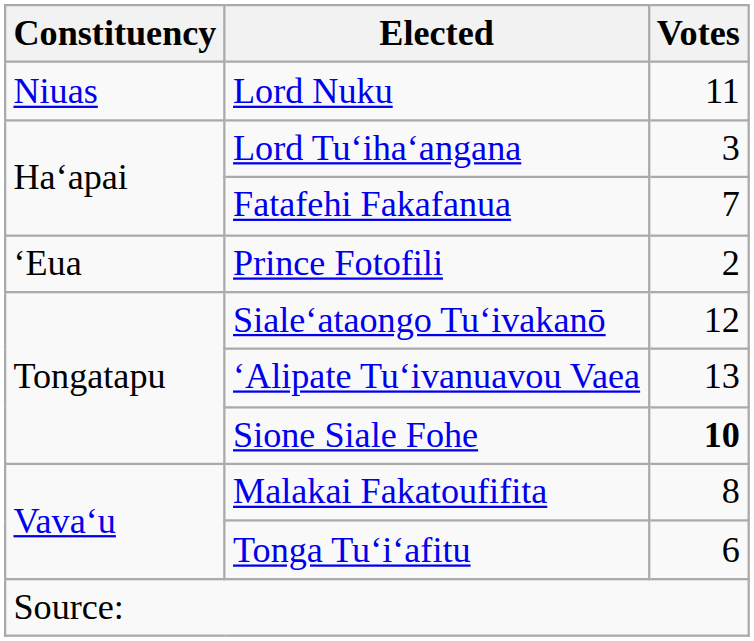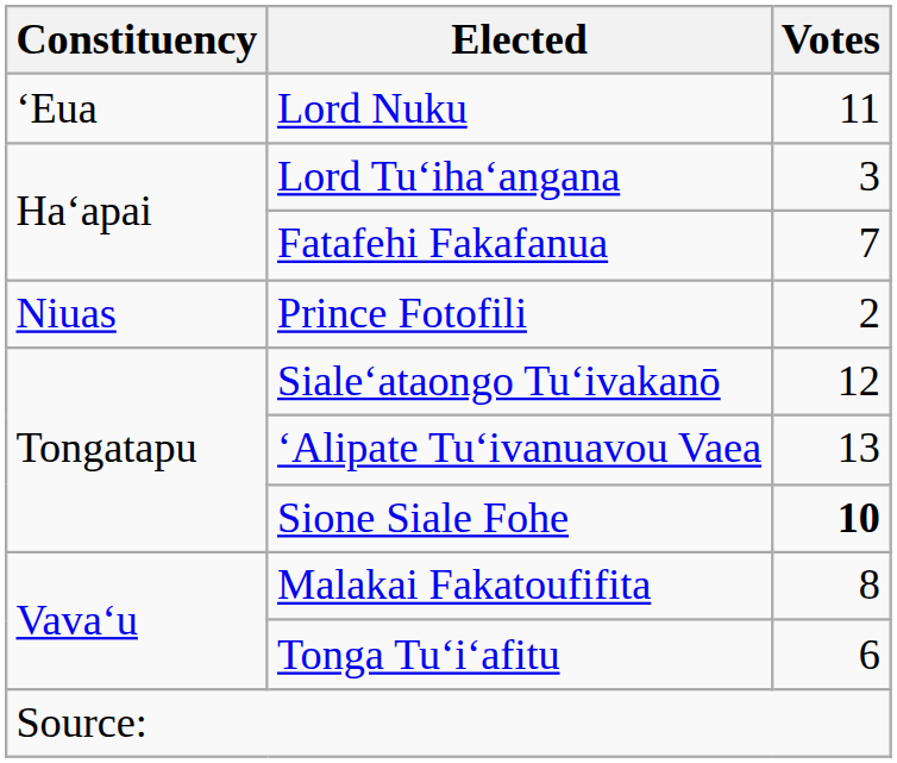Lord Nuku | Constituency: Niuas -> ‘Eua
Prince Fotofili | Constituency: ‘Eua -> Niuas
